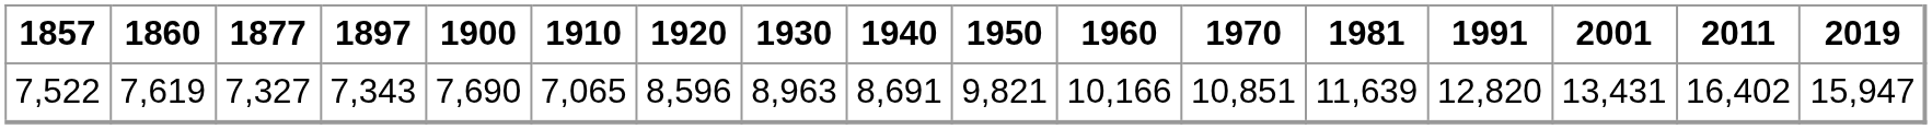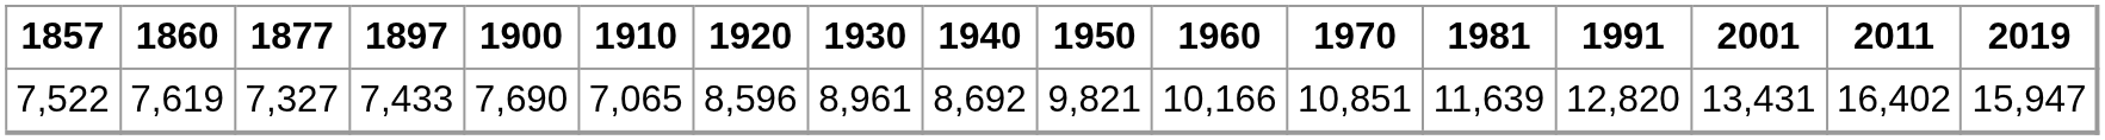7,522 | 1897: 7,343 -> 7,433
7,522 | 1930: 8,963 -> 8,961
7,522 | 1940: 8,691 -> 8,692
